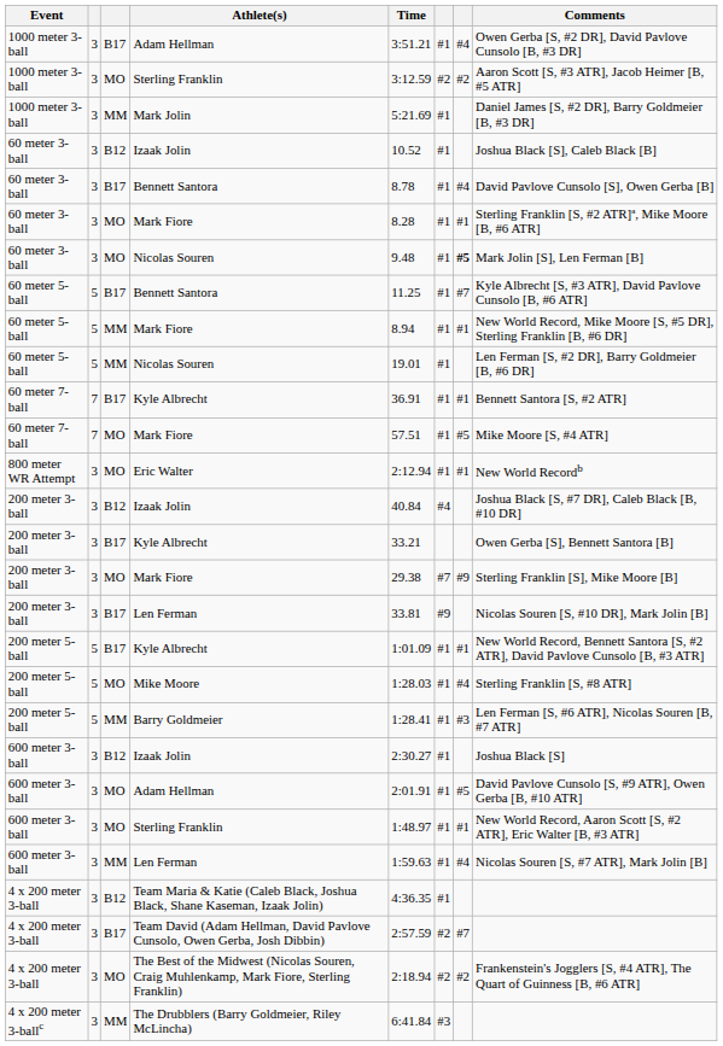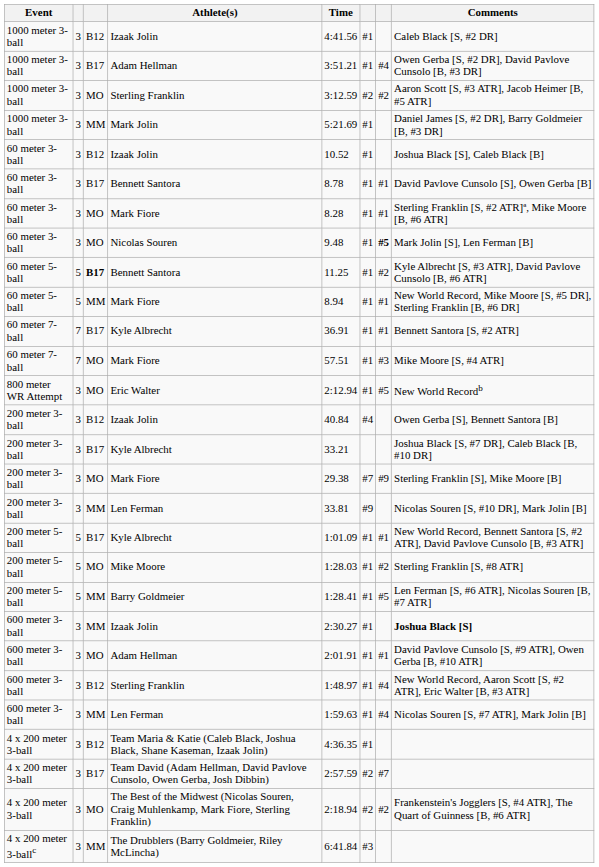+ row: 1000 meter 3-ball | 3 | B12 | Izaak Jolin | 4:41.56 | #1 | Caleb Black [S, #2 DR]
60 meter 3-ball / Bennett Santora | column 7: #4 -> #1
60 meter 5-ball / Bennett Santora | column 3: normal -> bold
60 meter 5-ball / Bennett Santora | column 7: #7 -> #2
- row: 60 meter 5-ball | 5 | MM | Nicolas Souren | 19.01 | #1 | Len Ferman [S, #2 DR], Barry Goldmeier [B, #6 DR]
60 meter 7-ball / Mark Fiore | column 7: #5 -> #3
Eric Walter | column 7: #1 -> #5
200 meter 3-ball / Izaak Jolin | Comments: Joshua Black [S, #7 DR], Caleb Black [B, #10 DR] -> Owen Gerba [S], Bennett Santora [B]
200 meter 3-ball / Kyle Albrecht | Comments: Owen Gerba [S], Bennett Santora [B] -> Joshua Black [S, #7 DR], Caleb Black [B, #10 DR]
200 meter 3-ball / Len Ferman | column 3: B17 -> MM
Mike Moore | column 7: #4 -> #2
Barry Goldmeier | column 7: #3 -> #5
600 meter 3-ball / Izaak Jolin | column 3: B12 -> MM
600 meter 3-ball / Izaak Jolin | Comments: normal -> bold
600 meter 3-ball / Adam Hellman | column 7: #5 -> #1
600 meter 3-ball / Sterling Franklin | column 3: MO -> B12
600 meter 3-ball / Sterling Franklin | column 7: #1 -> #4
